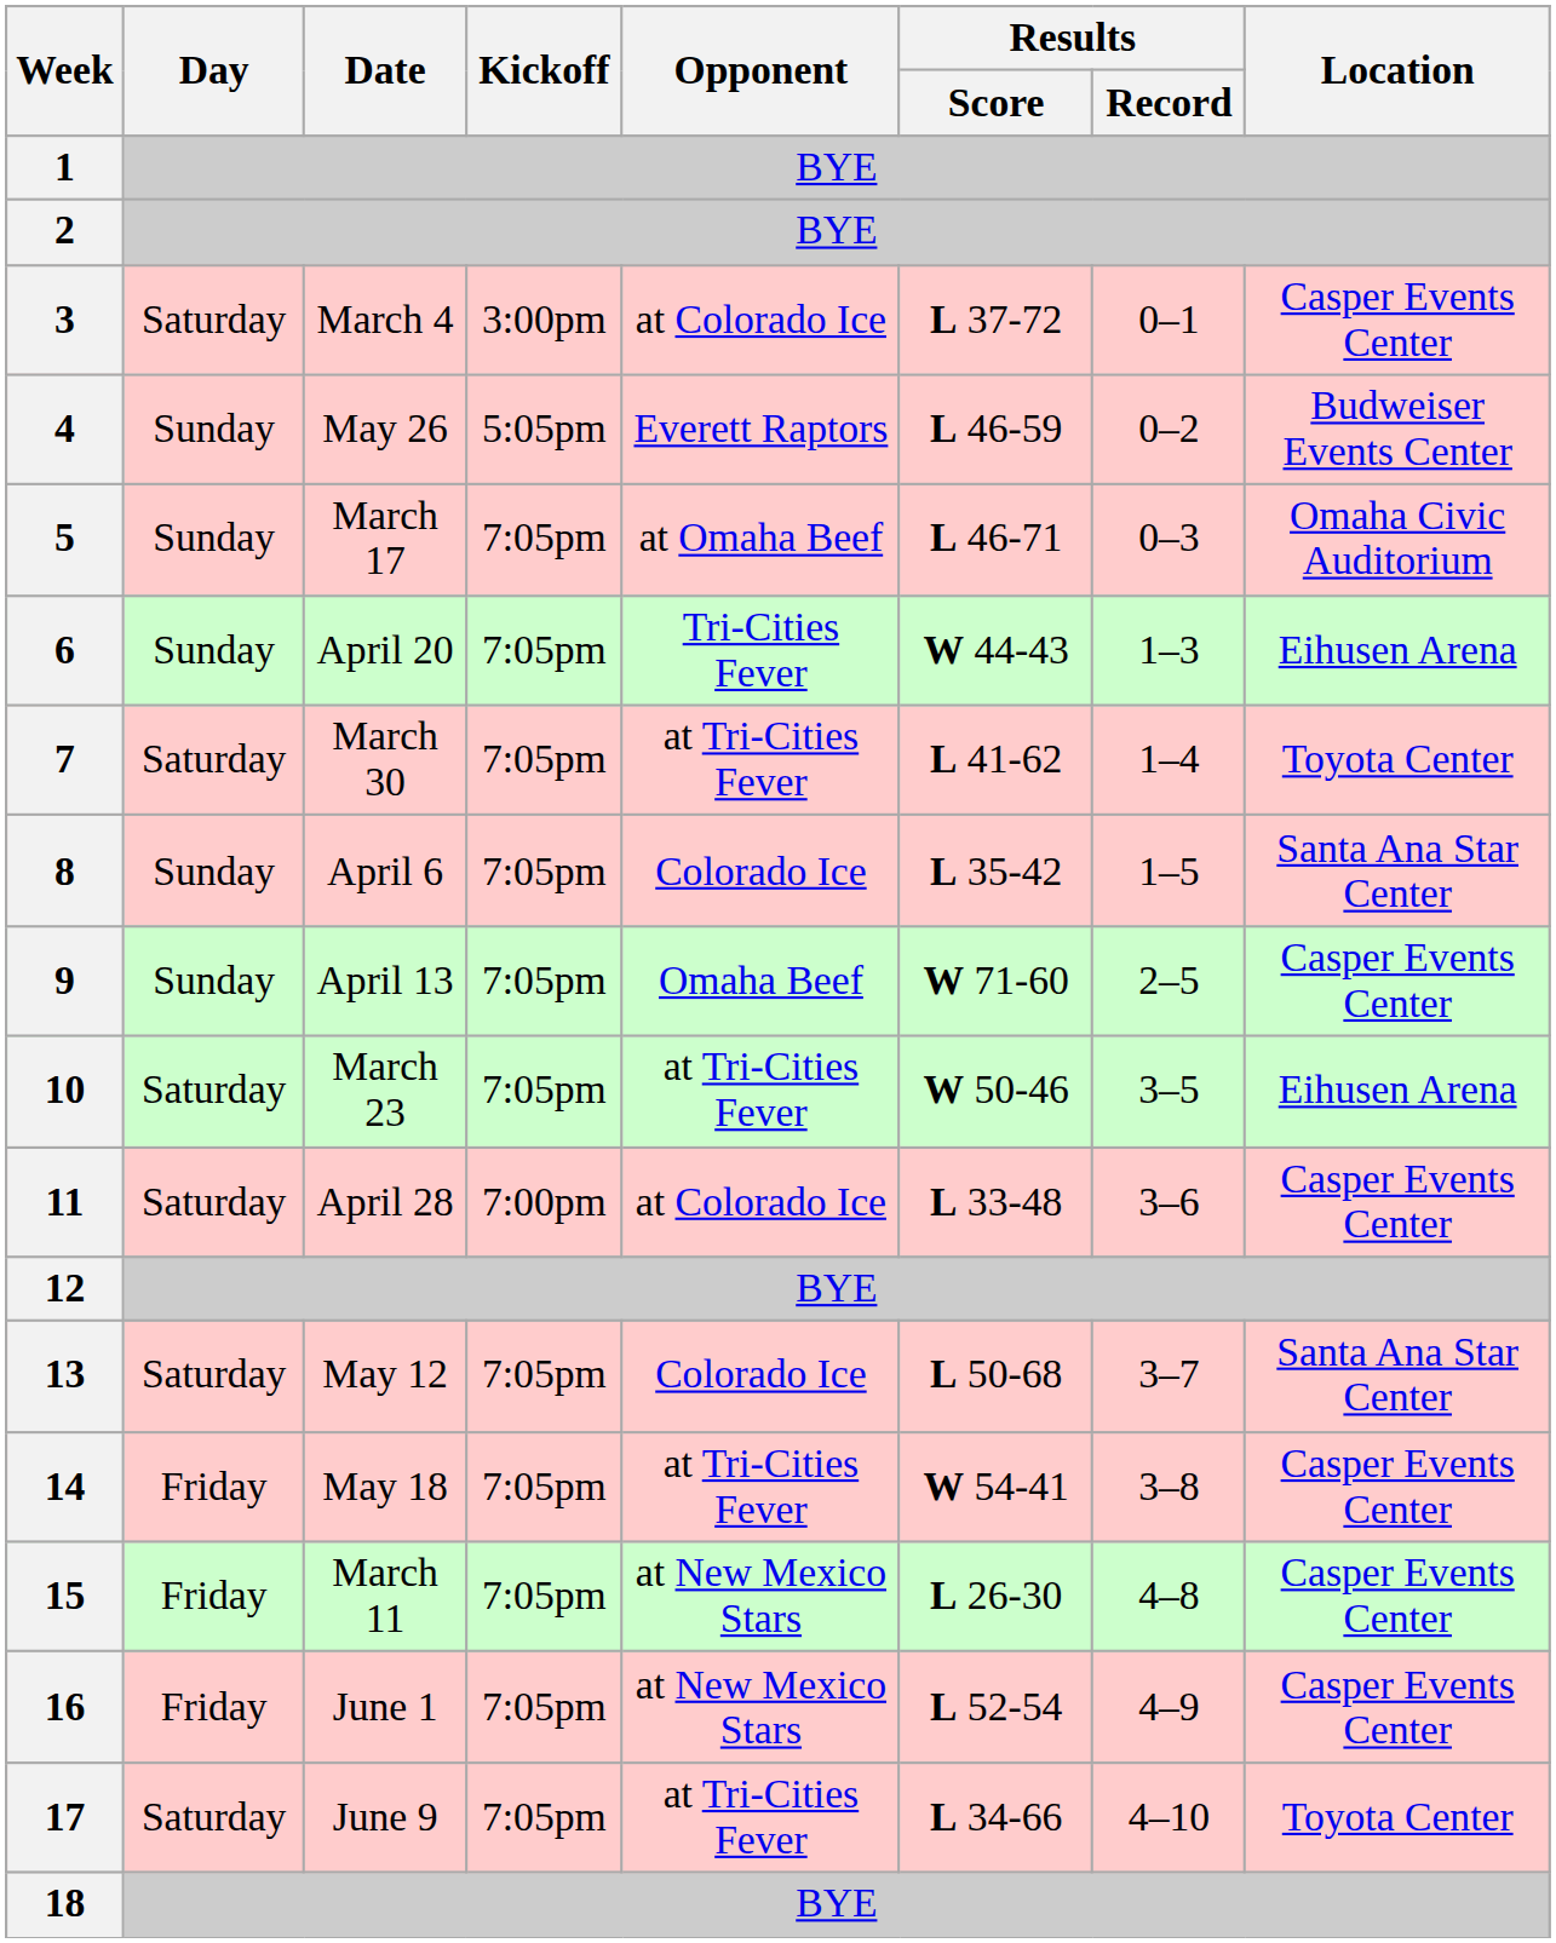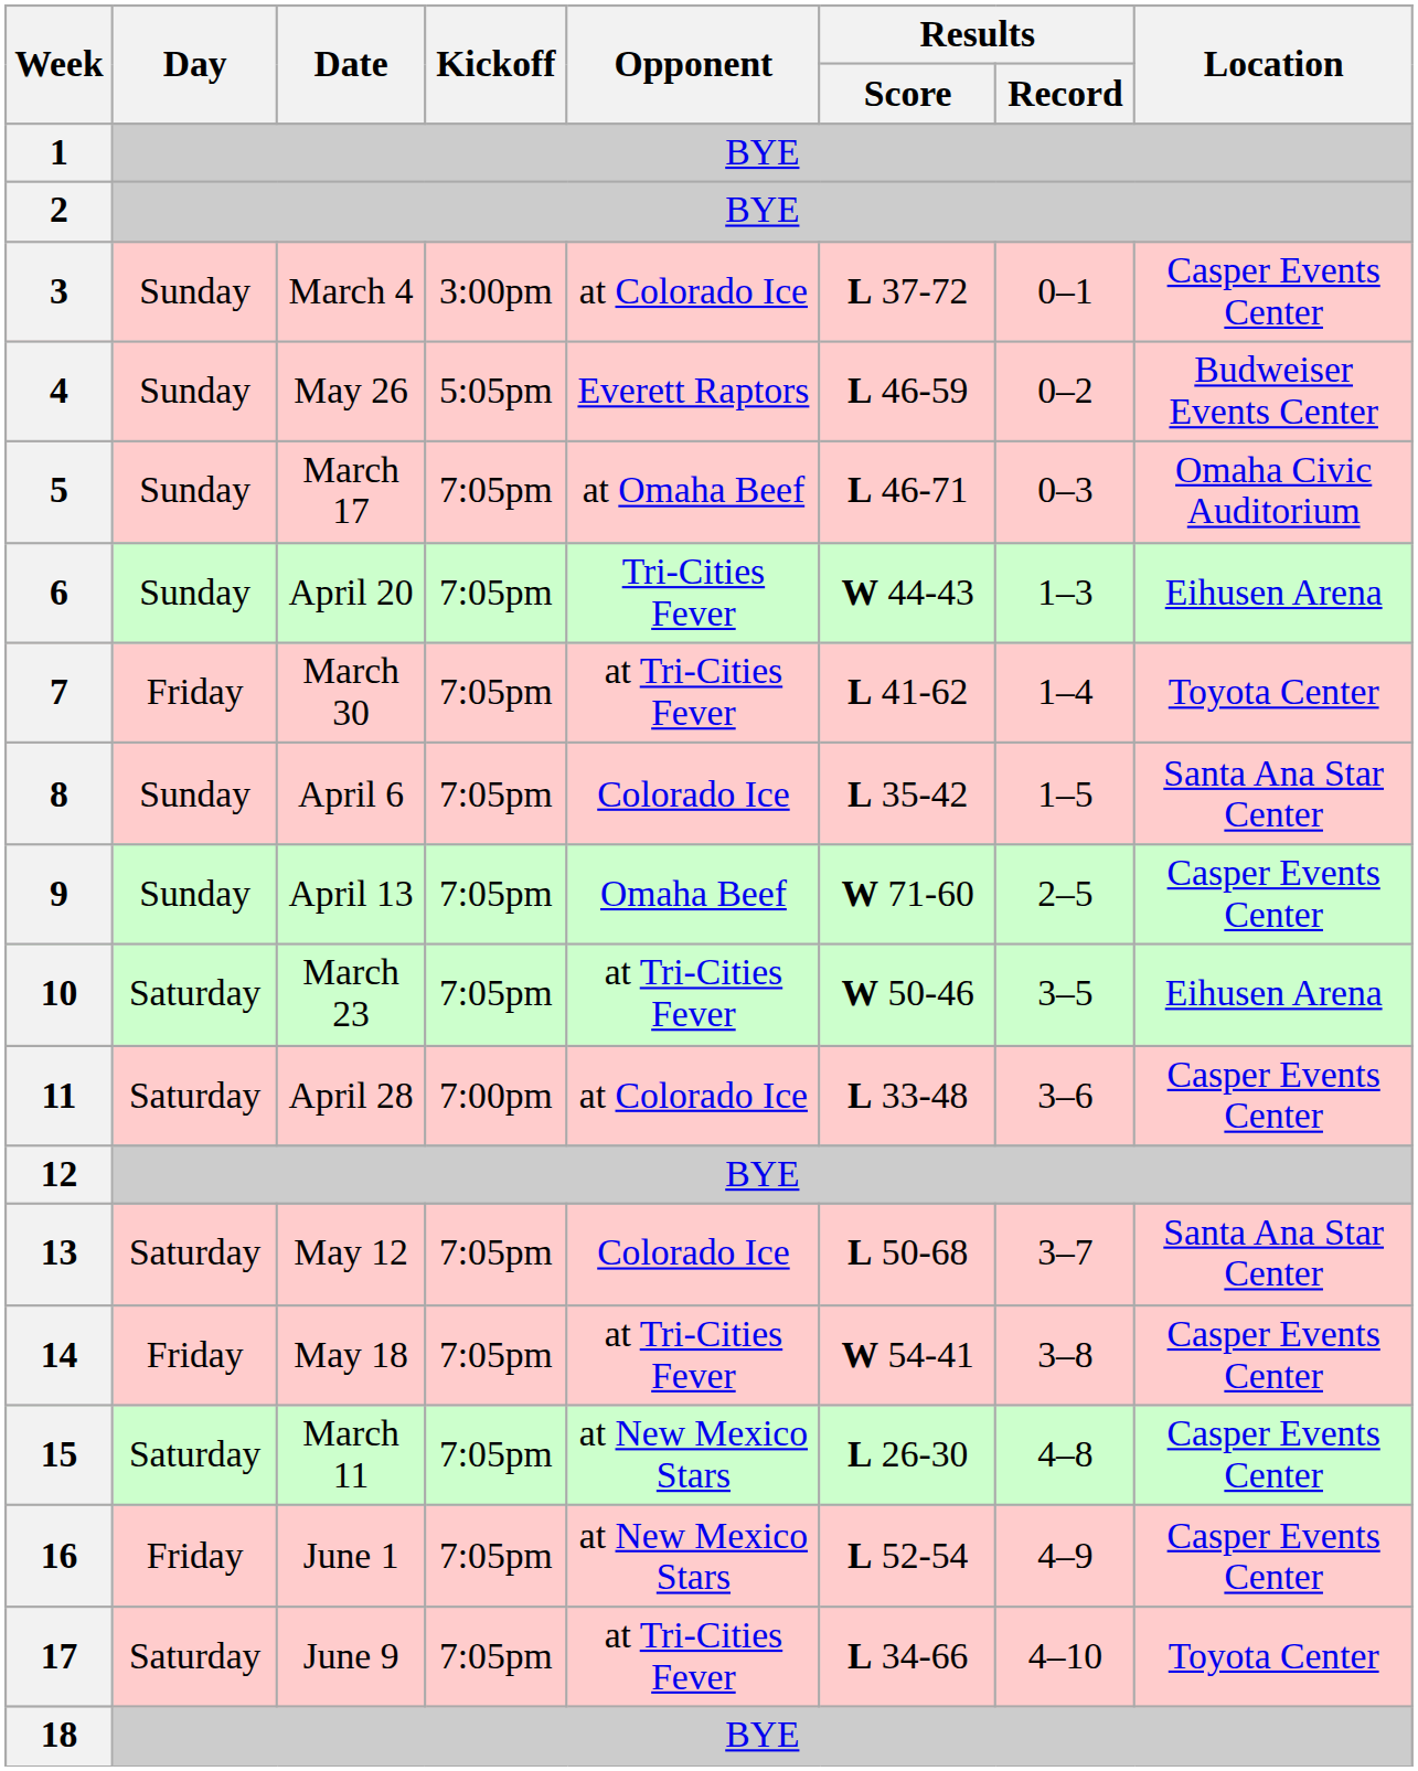3 | Day: Saturday -> Sunday
7 | Day: Saturday -> Friday
15 | Day: Friday -> Saturday
